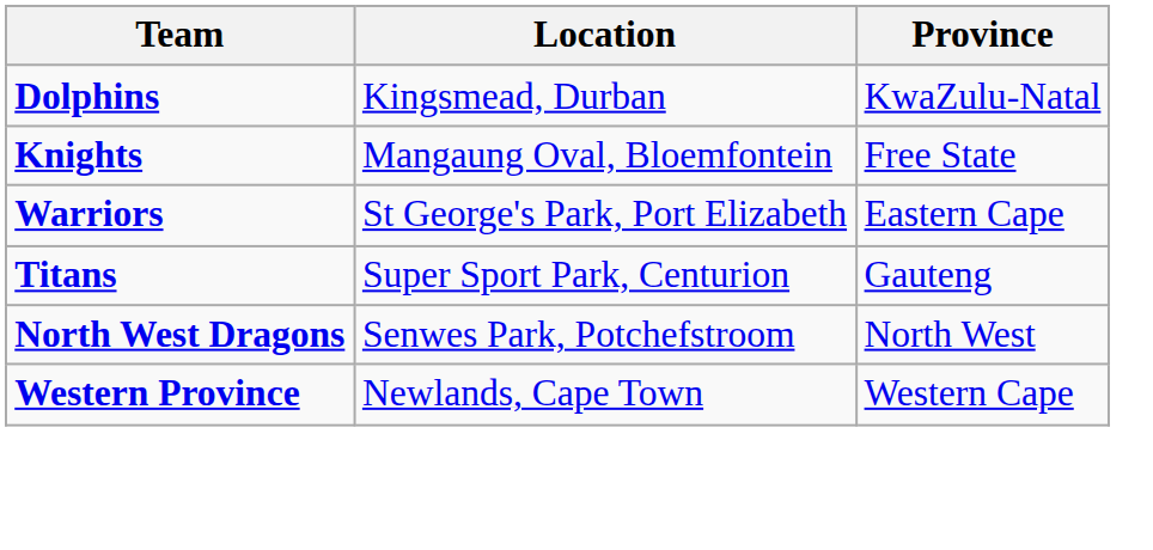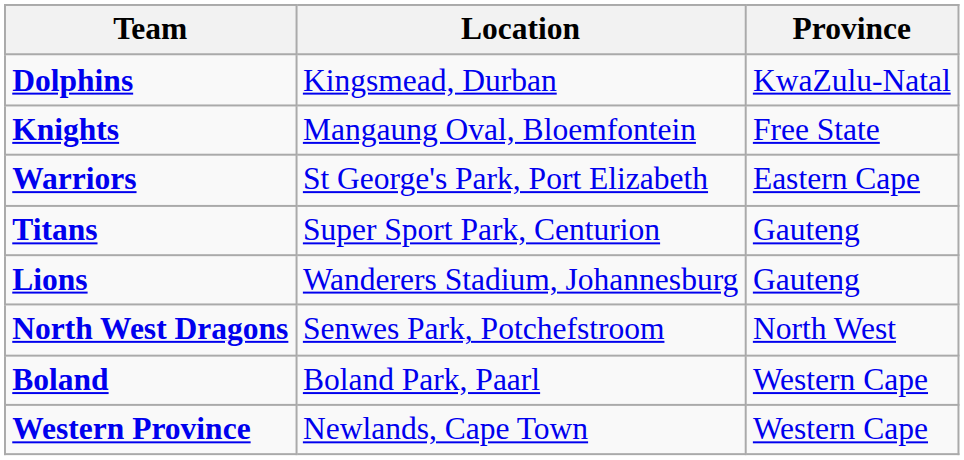+ row: Lions | Wanderers Stadium, Johannesburg | Gauteng
+ row: Boland | Boland Park, Paarl | Western Cape
